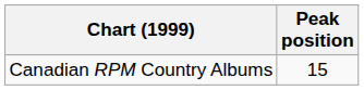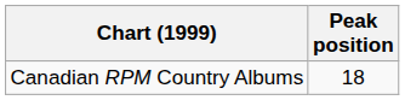Canadian RPM Country Albums | Peak position: 15 -> 18
